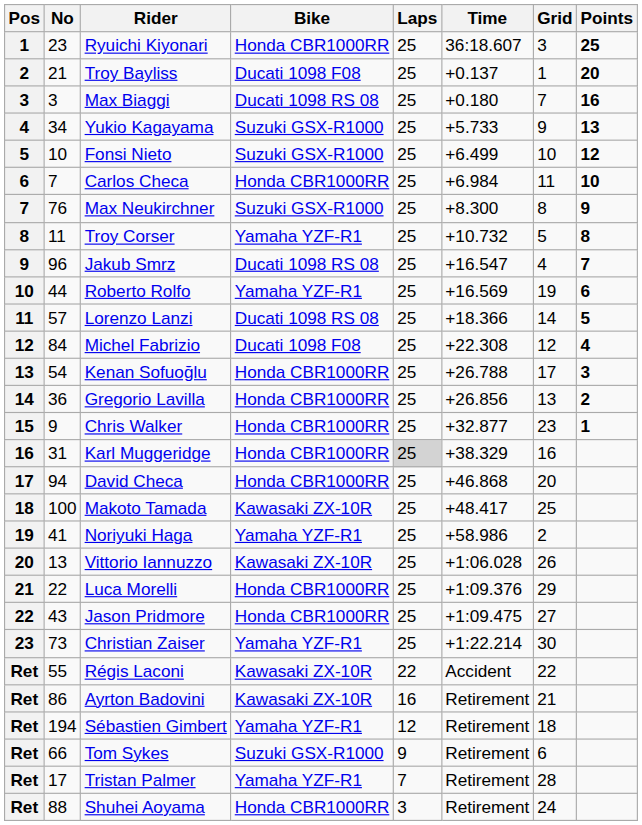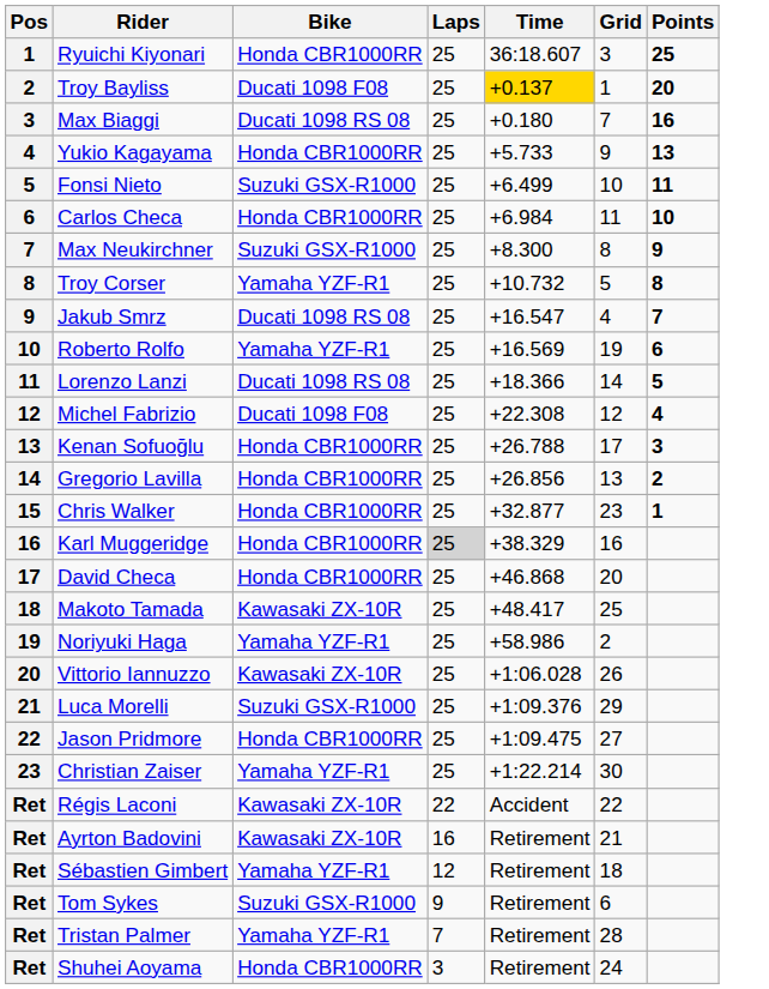- column: No | 23 | 21 | 3 | 34 | 10 | 7 | 76 | 11 | 96 | 44 | 57 | 84 | 54 | 36 | 9 | 31 | 94 | 100 | 41 | 13 | 22 | 43 | 73 | 55 | 86 | 194 | 66 | 17 | 88
Troy Bayliss | Time: no background -> gold background
Yukio Kagayama | Bike: Suzuki GSX-R1000 -> Honda CBR1000RR
Fonsi Nieto | Points: 12 -> 11
Luca Morelli | Bike: Honda CBR1000RR -> Suzuki GSX-R1000
